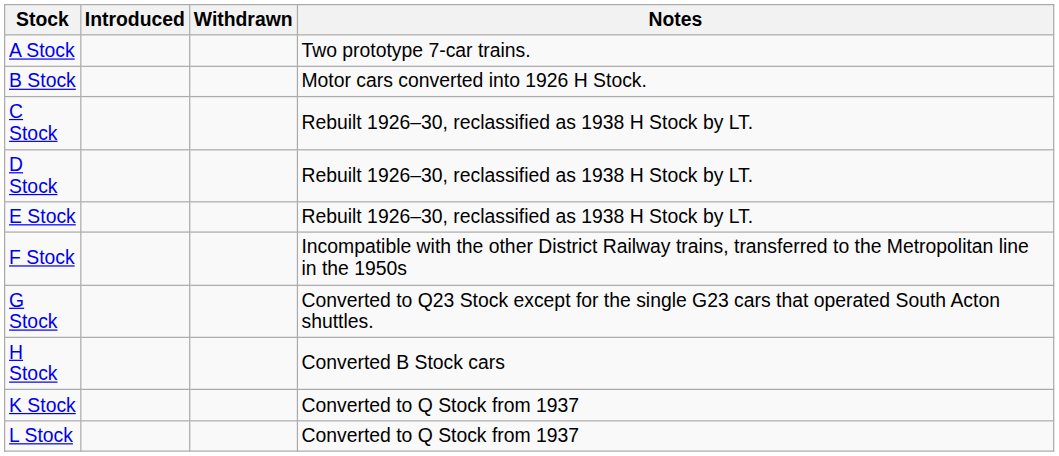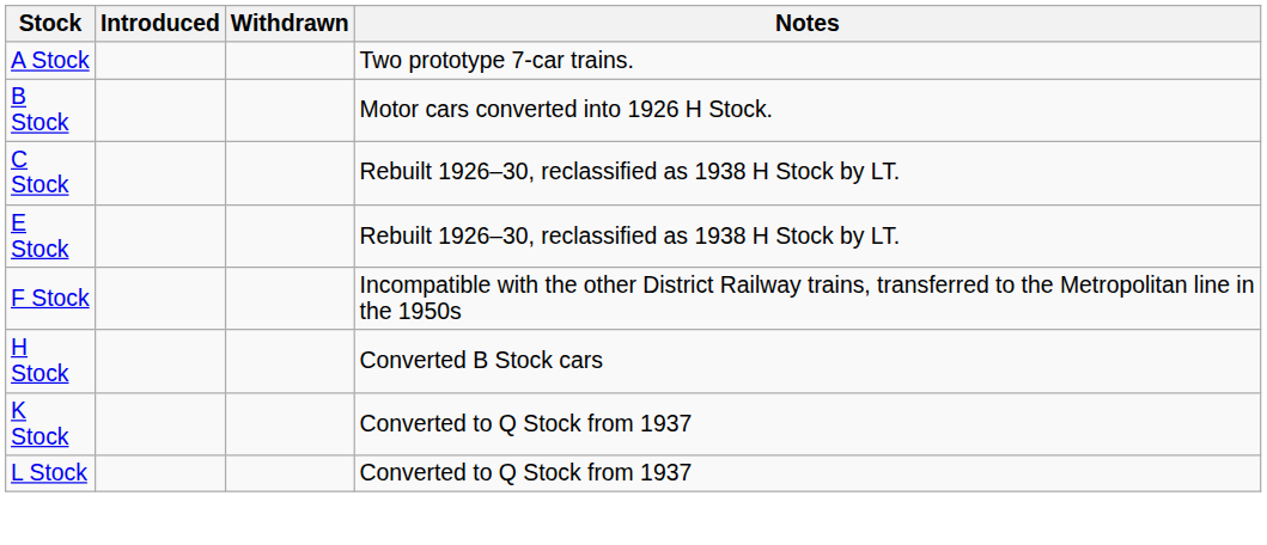- row: D Stock | Rebuilt 1926–30, reclassified as 1938 H Stock by LT.
- row: G Stock | Converted to Q23 Stock except for the single G23 cars that operated South Acton shuttles.
